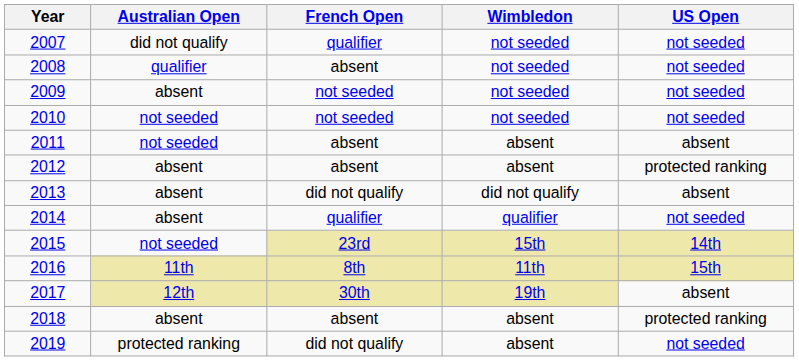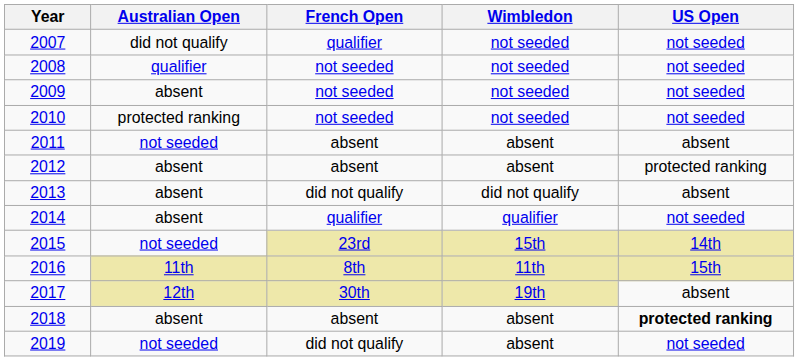2008 | French Open: absent -> not seeded
2010 | Australian Open: not seeded -> protected ranking
2018 | US Open: normal -> bold
2019 | Australian Open: protected ranking -> not seeded
